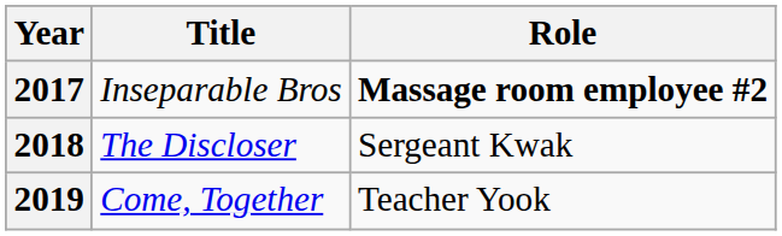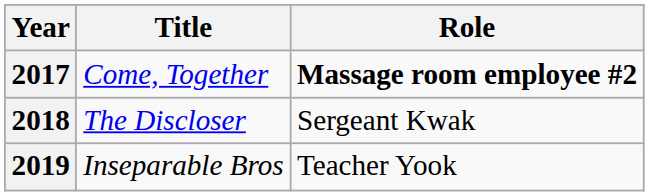2017 | Title: Inseparable Bros -> Come, Together
2019 | Title: Come, Together -> Inseparable Bros
